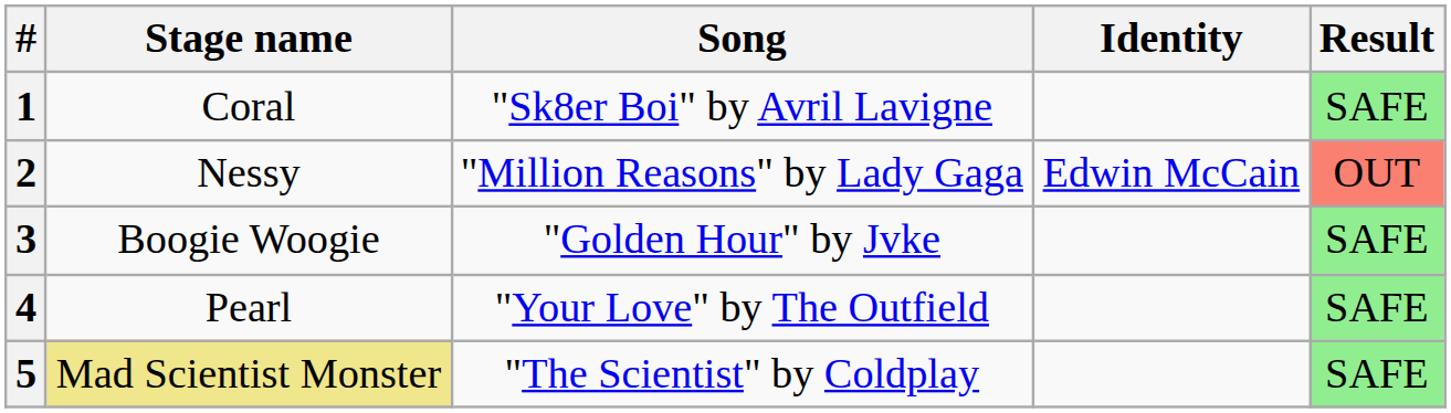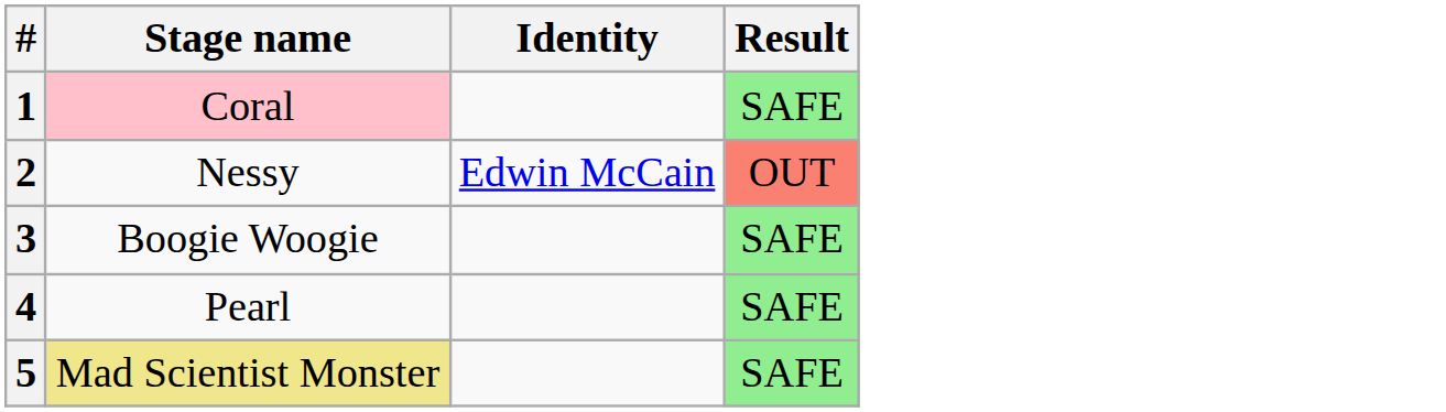- column: Song | "Sk8er Boi" by Avril Lavigne | "Million Reasons" by Lady Gaga | "Golden Hour" by Jvke | "Your Love" by The Outfield | "The Scientist" by Coldplay
1 | Stage name: no background -> pink background
